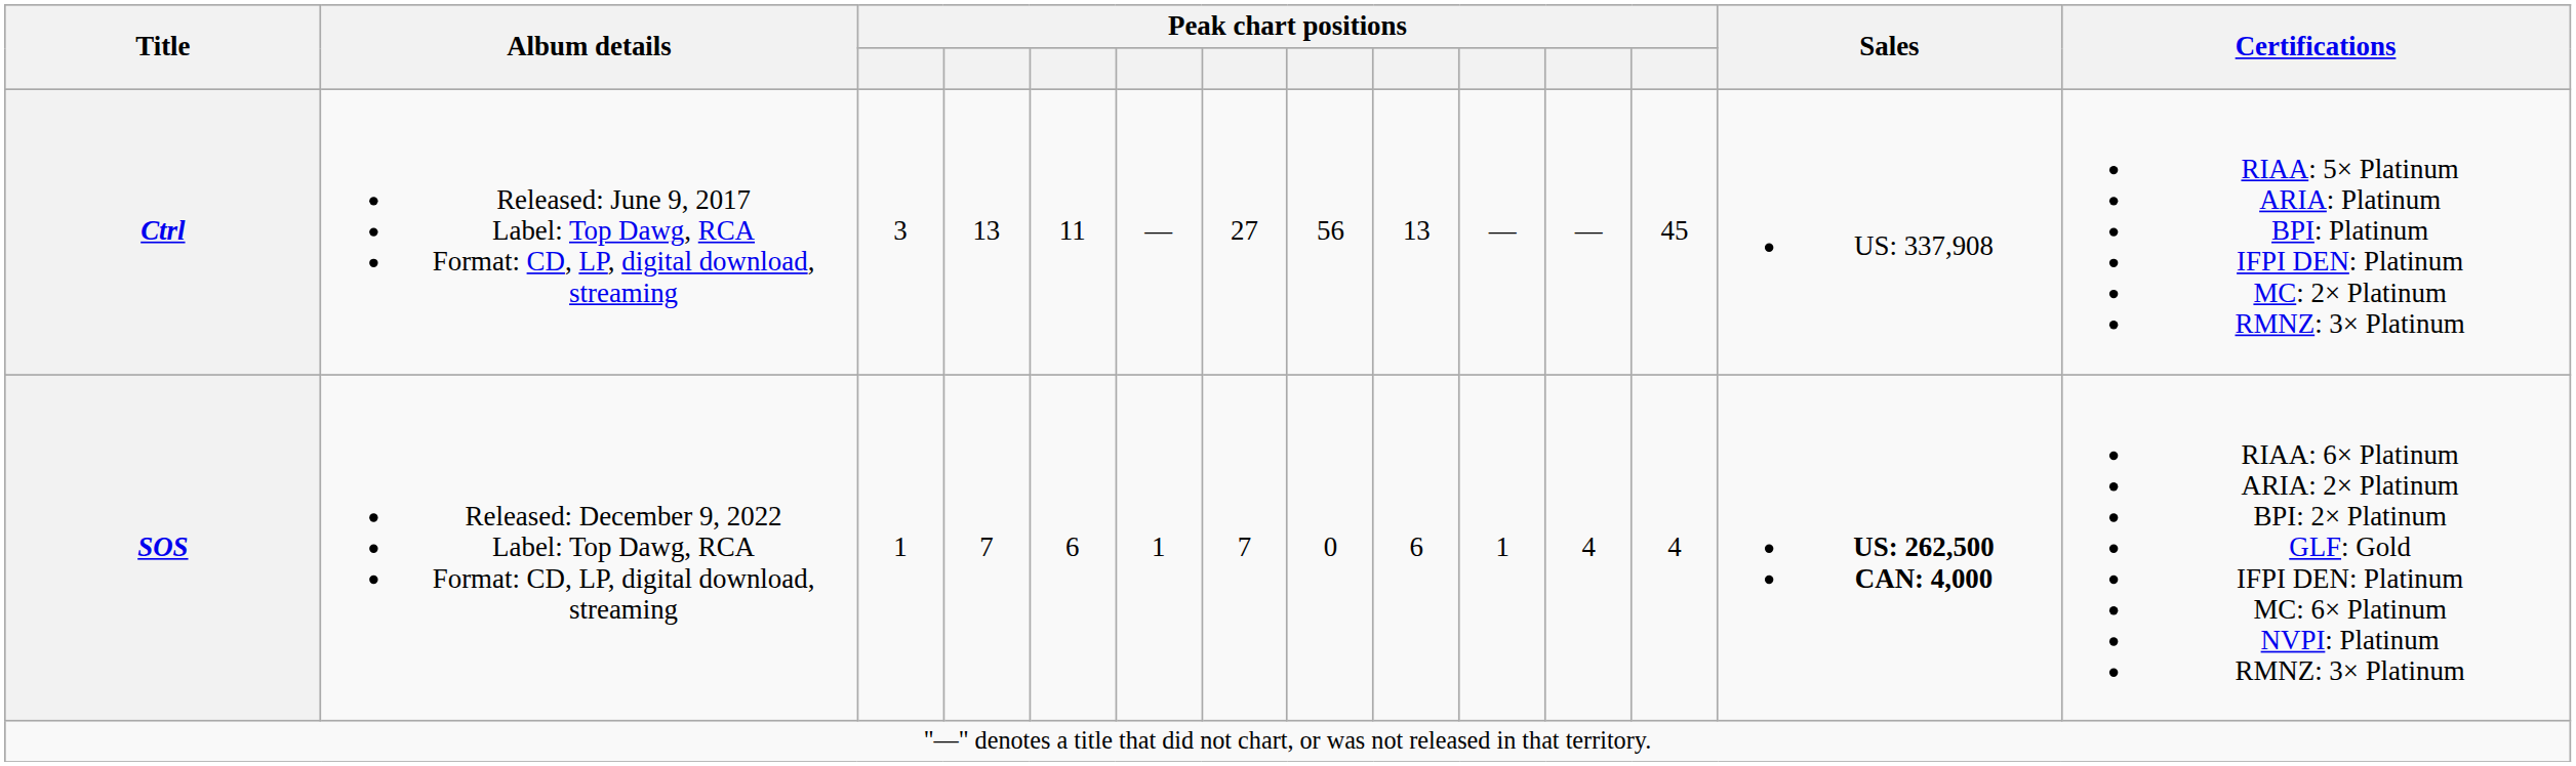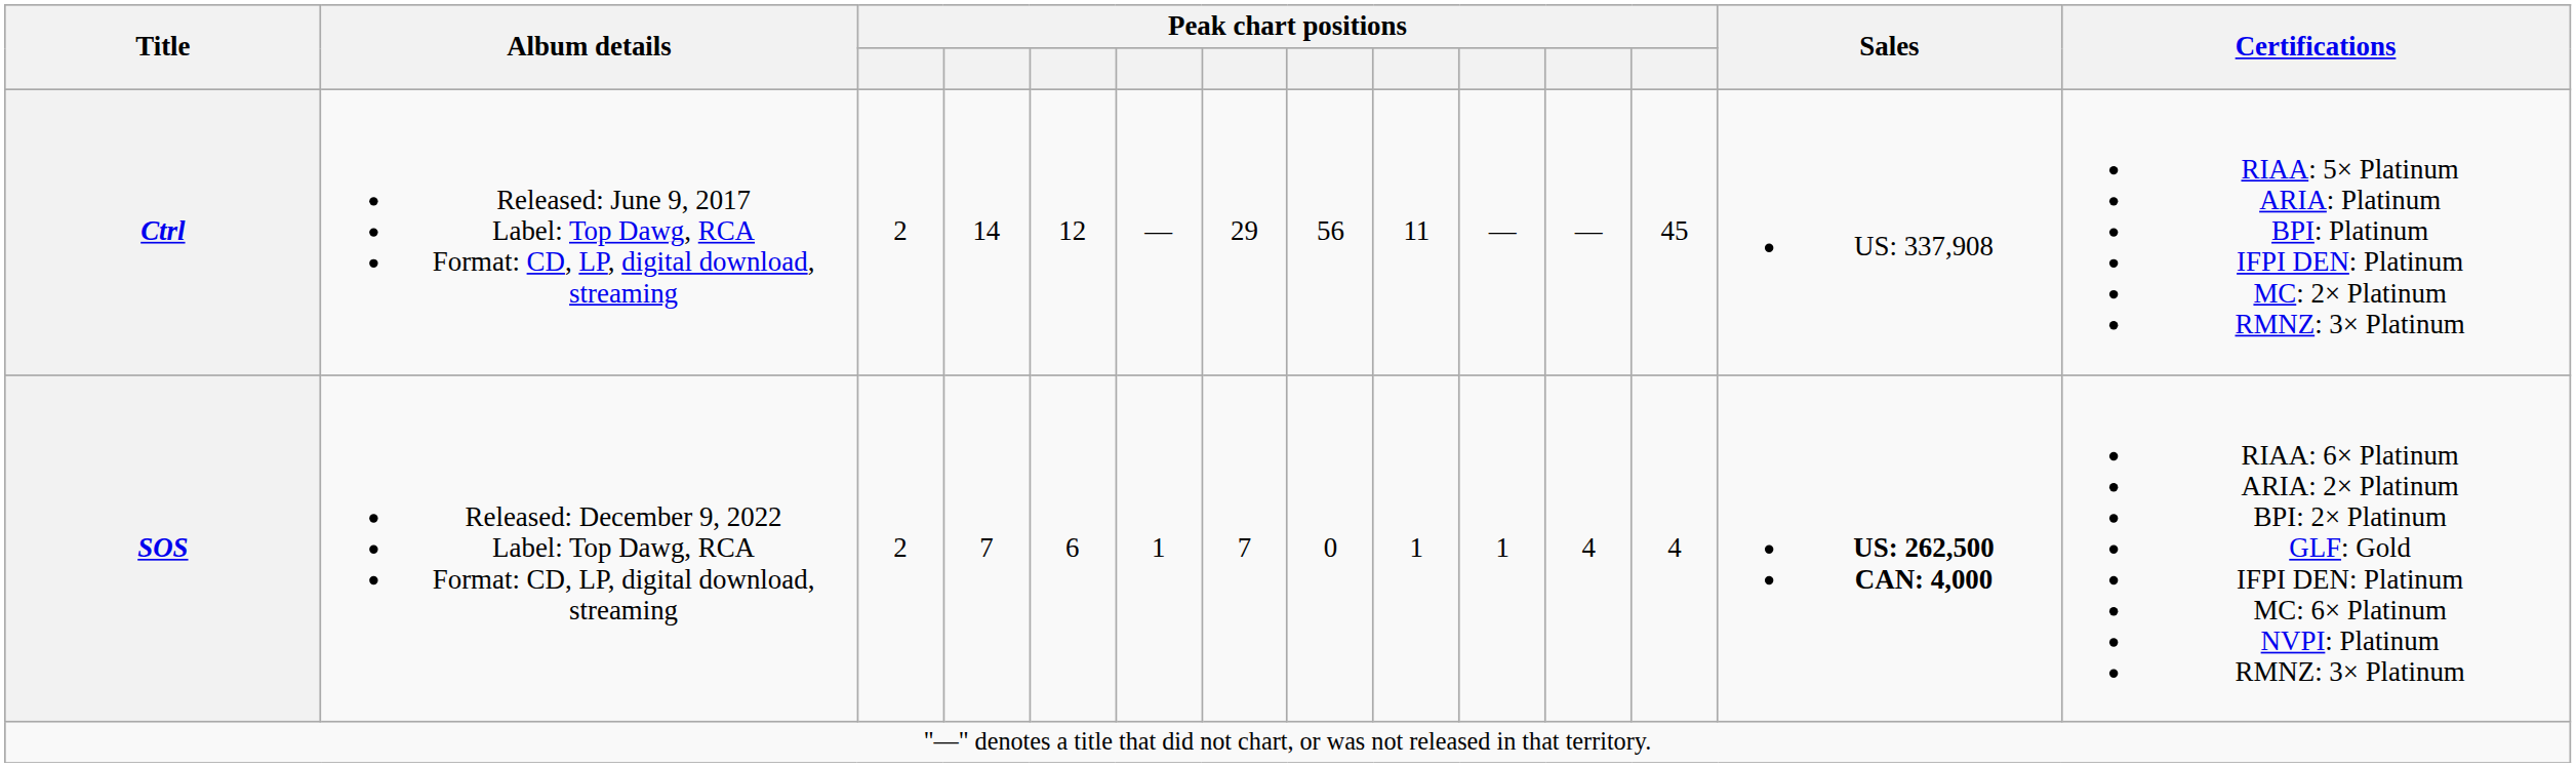Ctrl | column 3: 3 -> 2
Ctrl | column 4: 13 -> 14
Ctrl | column 5: 11 -> 12
Ctrl | column 7: 27 -> 29
Ctrl | column 9: 13 -> 11
SOS | column 3: 1 -> 2
SOS | column 9: 6 -> 1
